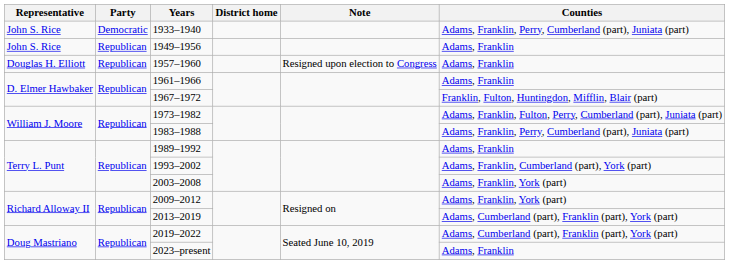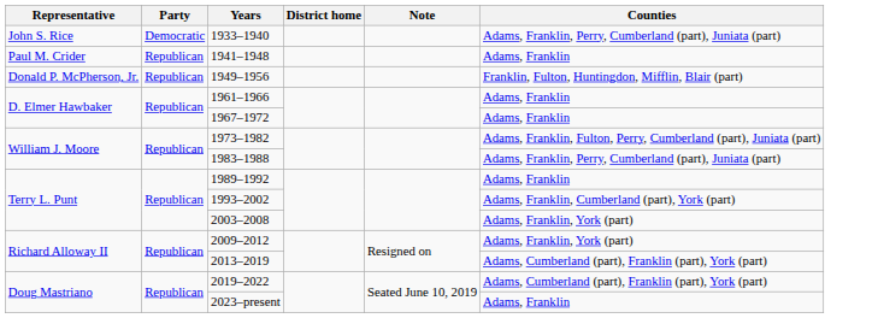+ row: Paul M. Crider | Republican | 1941–1948 | Adams, Franklin
1949–1956 | Representative: John S. Rice -> Donald P. McPherson, Jr.
1949–1956 | Counties: Adams, Franklin -> Franklin, Fulton, Huntingdon, Mifflin, Blair (part)
- row: Douglas H. Elliott | Republican | 1957–1960 | Resigned upon election to Congress | Adams, Franklin
1967–1972 | Counties: Franklin, Fulton, Huntingdon, Mifflin, Blair (part) -> Adams, Franklin
